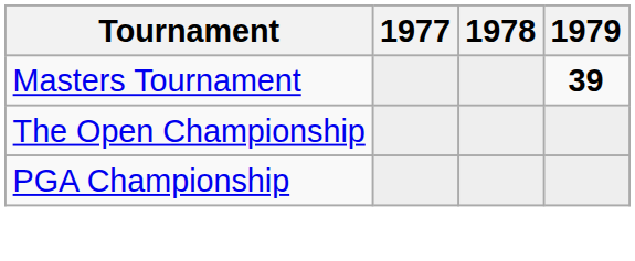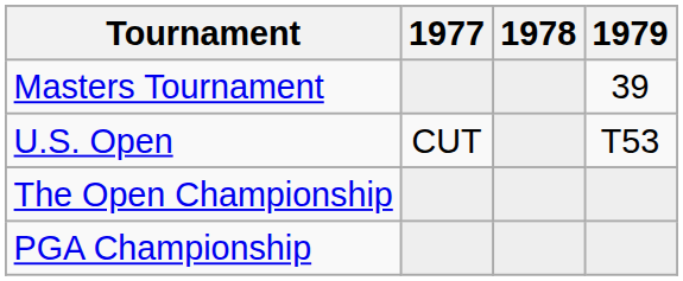Masters Tournament | 1979: bold -> normal
+ row: U.S. Open | CUT | T53
